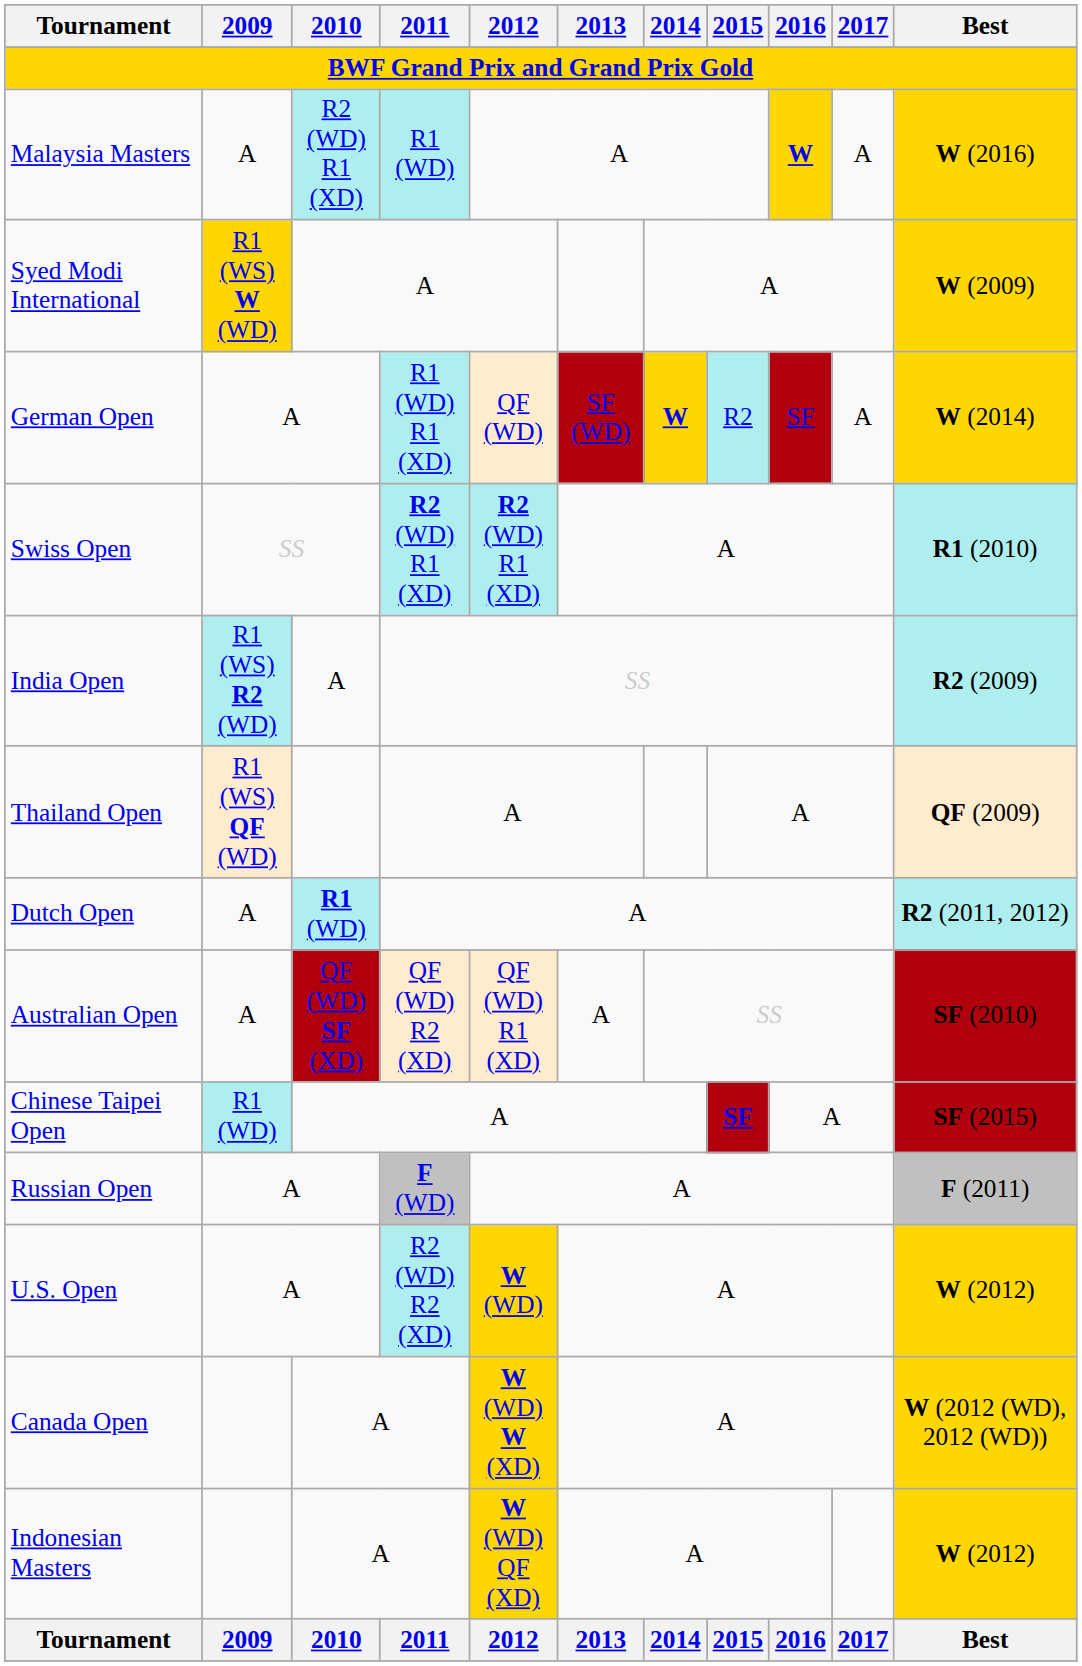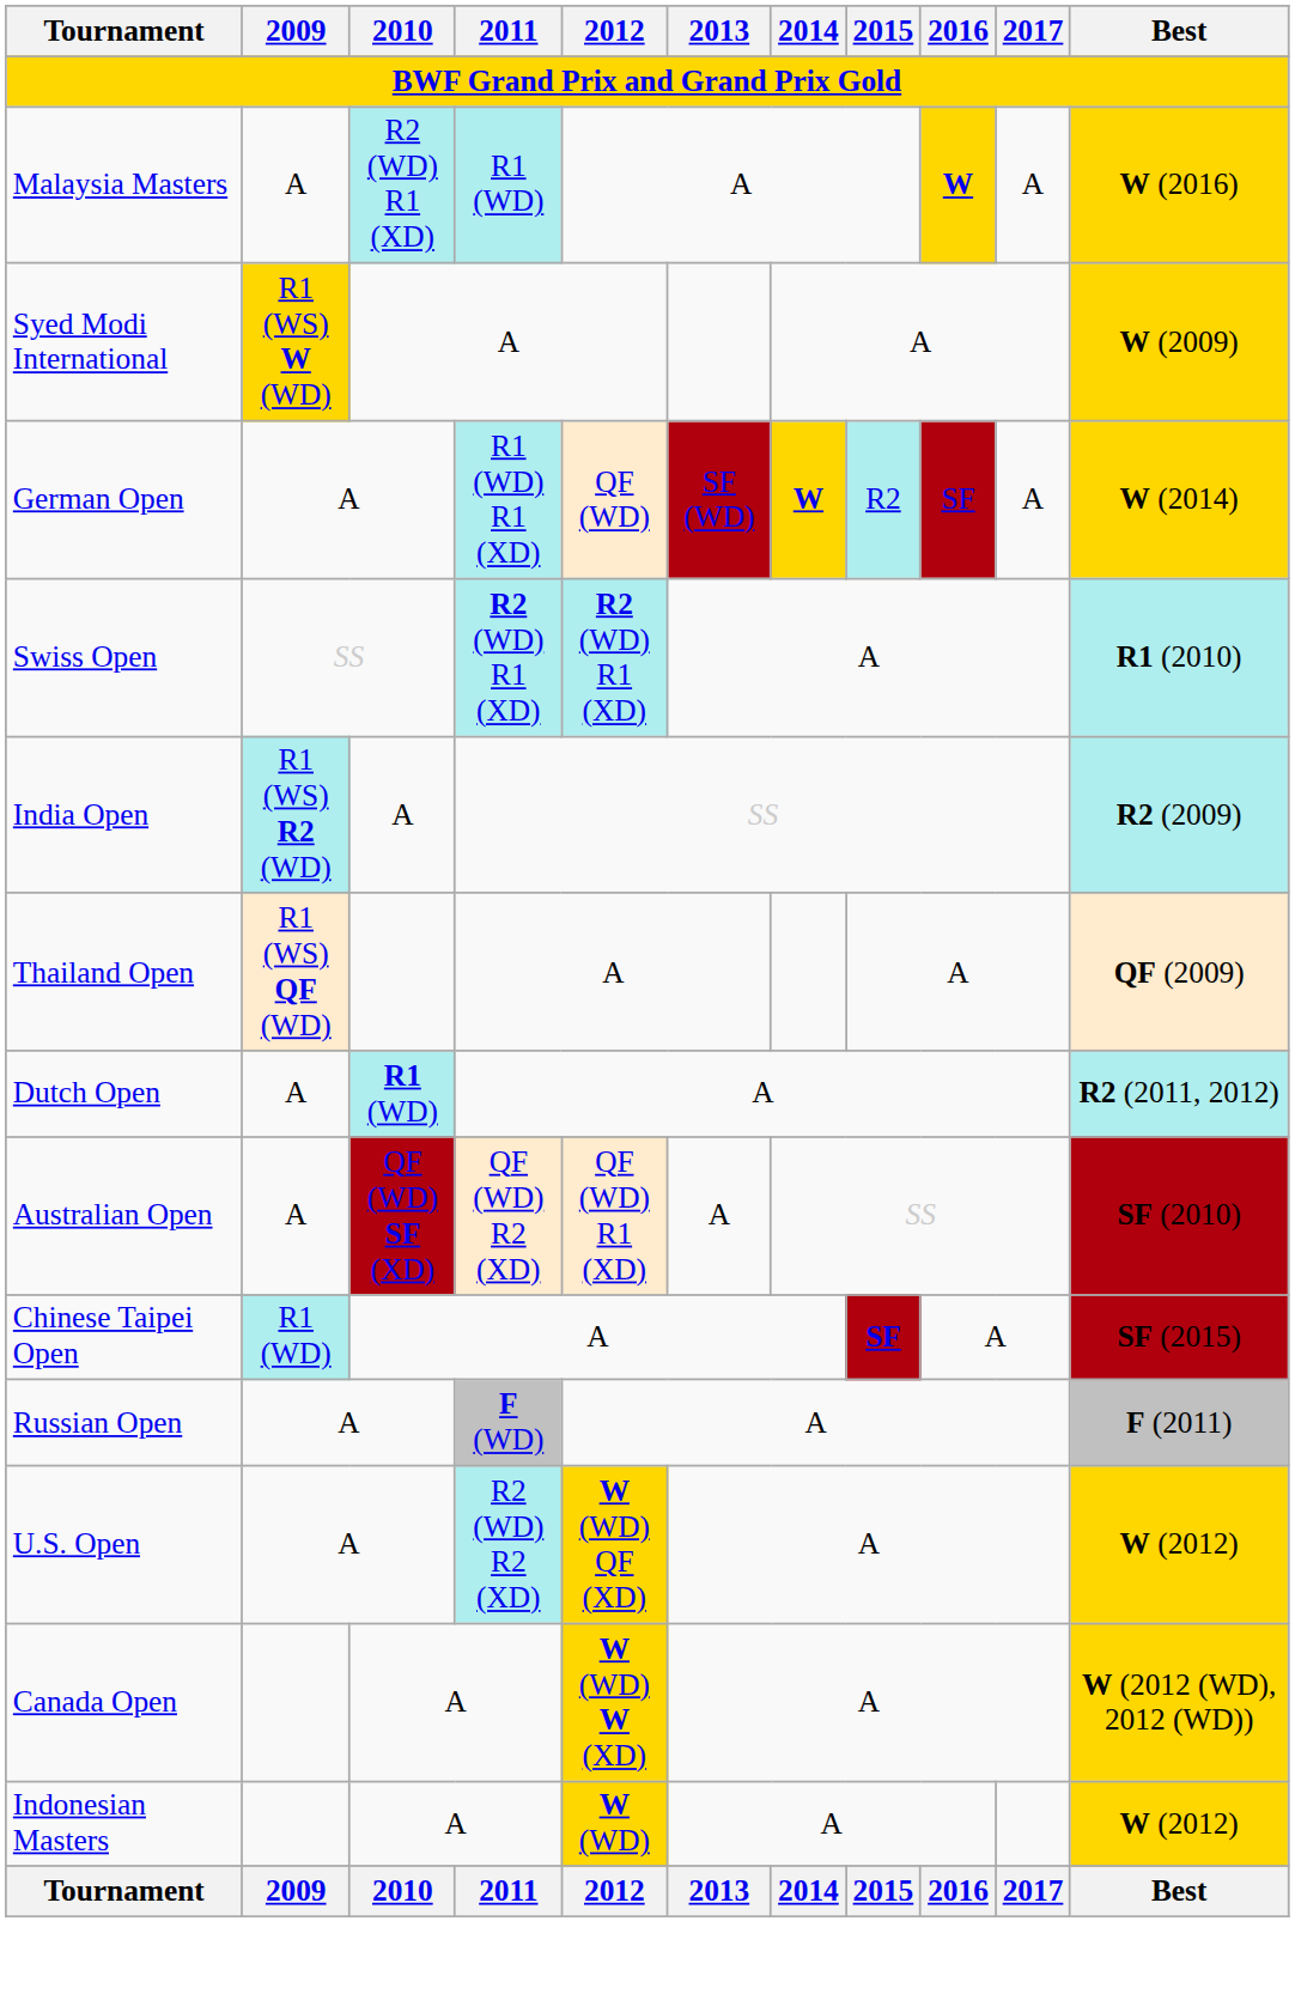U.S. Open | 2012: W (WD) -> W (WD) QF (XD)
Indonesian Masters | 2012: W (WD) QF (XD) -> W (WD)
